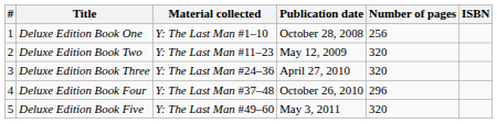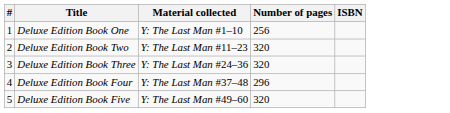- column: Publication date | October 28, 2008 | May 12, 2009 | April 27, 2010 | October 26, 2010 | May 3, 2011
